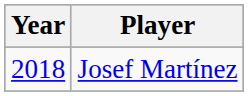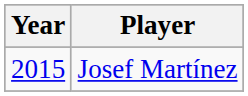Josef Martínez | Year: 2018 -> 2015
